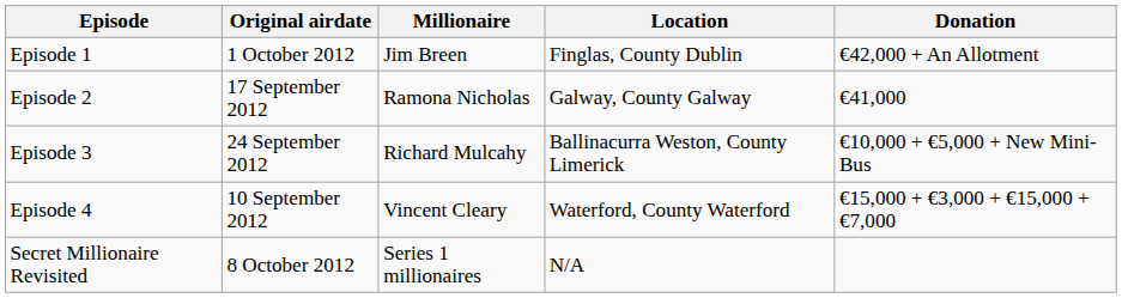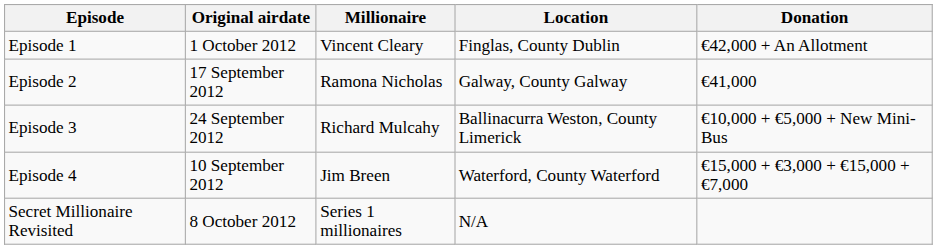Episode 1 | Millionaire: Jim Breen -> Vincent Cleary
Episode 4 | Millionaire: Vincent Cleary -> Jim Breen
